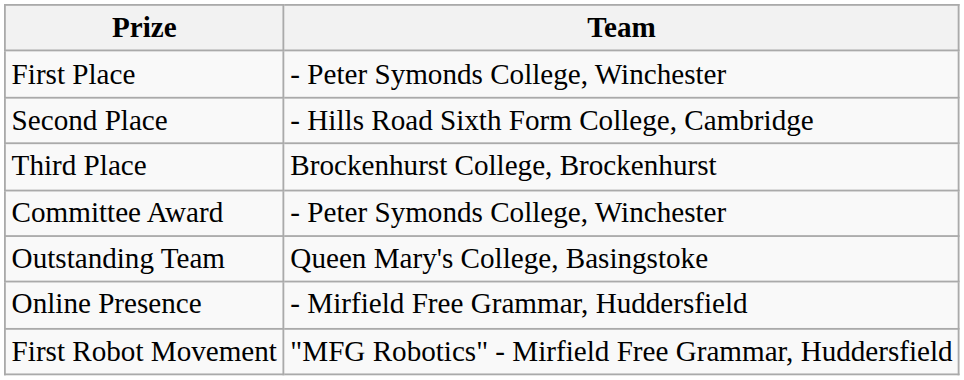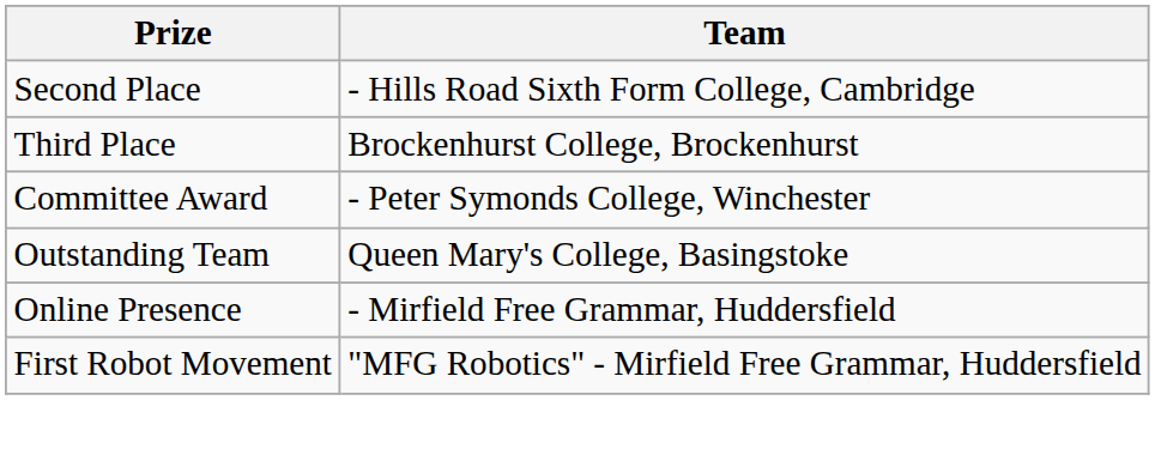- row: First Place | - Peter Symonds College, Winchester
